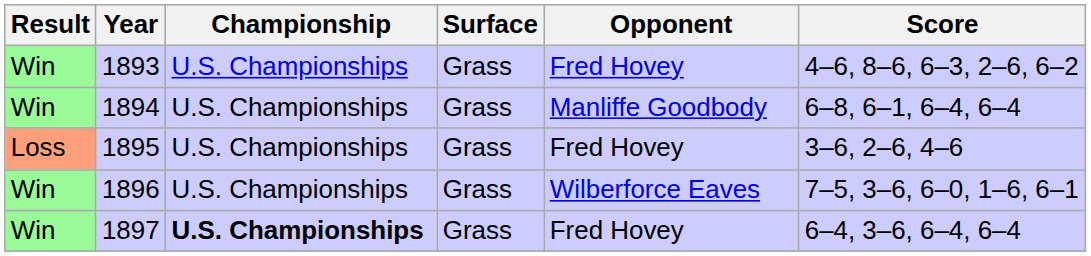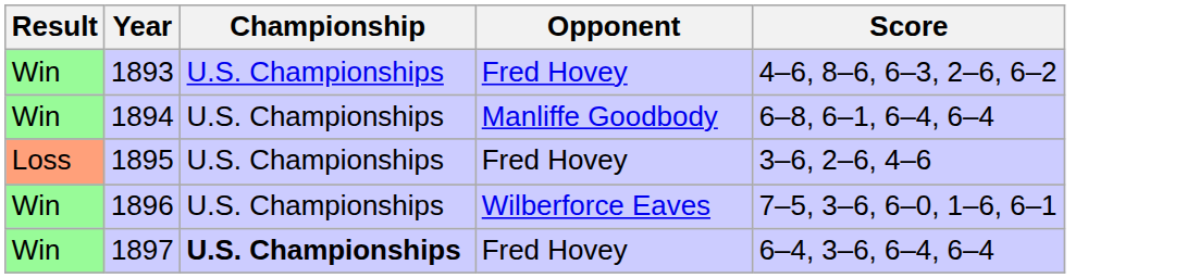- column: Surface | Grass | Grass | Grass | Grass | Grass
